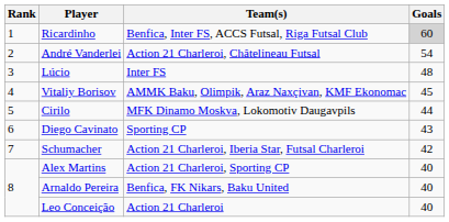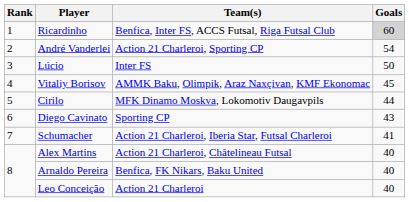André Vanderlei | Team(s): Action 21 Charleroi, Châtelineau Futsal -> Action 21 Charleroi, Sporting CP
Lúcio | Goals: 48 -> 50
Schumacher | Goals: 42 -> 41
Alex Martins | Team(s): Action 21 Charleroi, Sporting CP -> Action 21 Charleroi, Châtelineau Futsal
